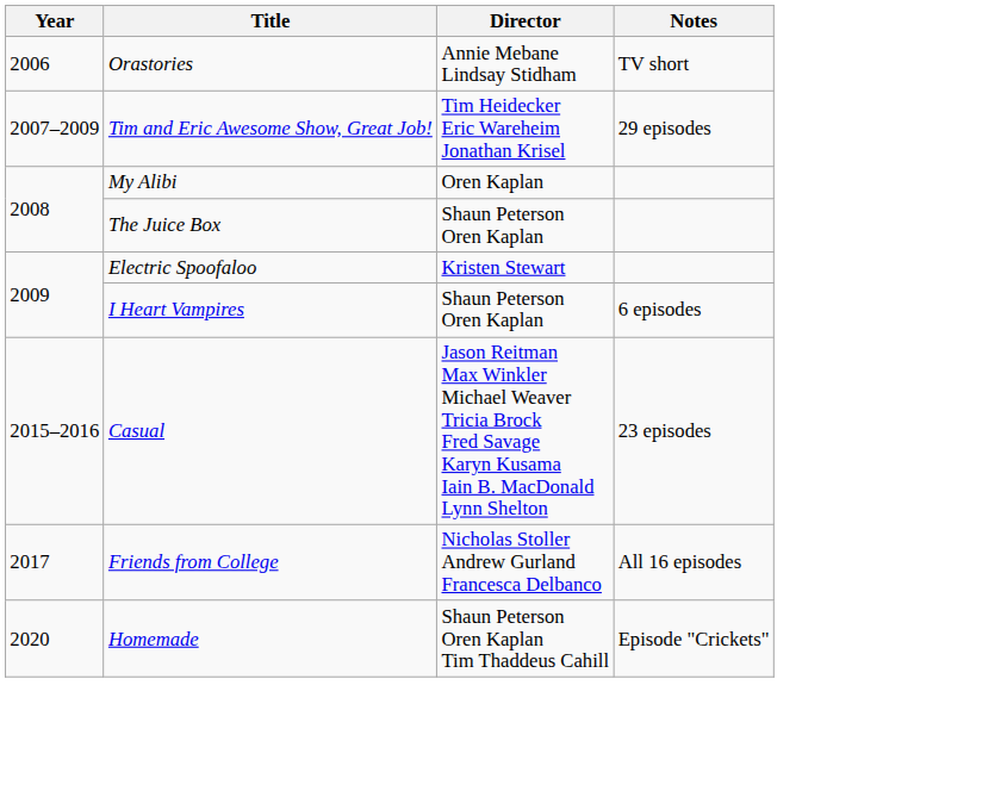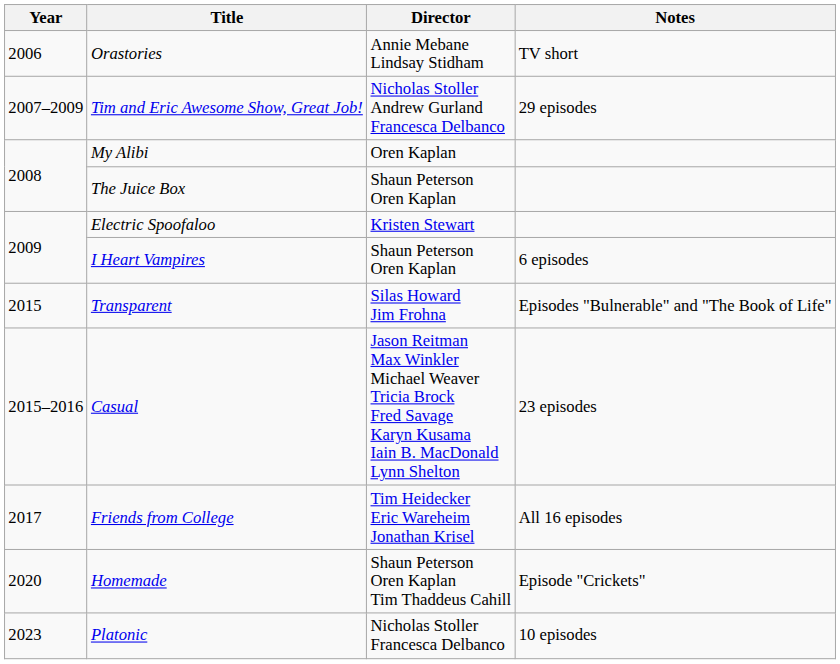Tim and Eric Awesome Show, Great Job! | Director: Tim Heidecker Eric Wareheim Jonathan Krisel -> Nicholas Stoller Andrew Gurland Francesca Delbanco
+ row: 2015 | Transparent | Silas Howard Jim Frohna | Episodes "Bulnerable" and "The Book of Life"
Friends from College | Director: Nicholas Stoller Andrew Gurland Francesca Delbanco -> Tim Heidecker Eric Wareheim Jonathan Krisel
+ row: 2023 | Platonic | Nicholas Stoller Francesca Delbanco | 10 episodes
